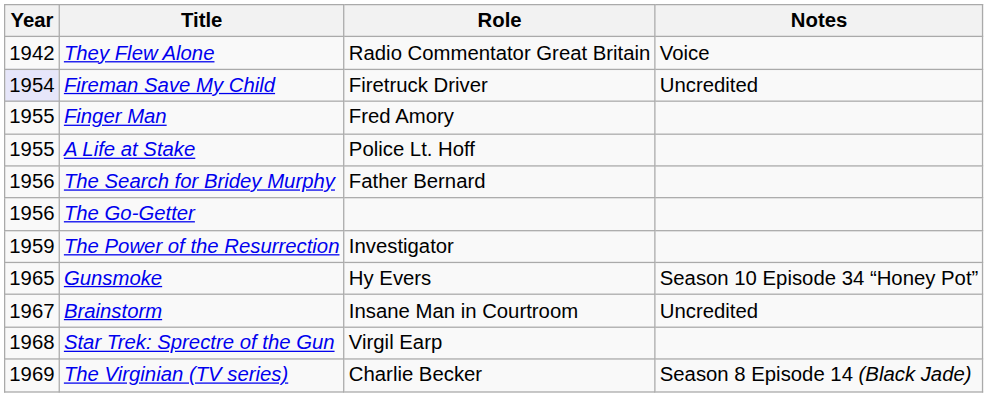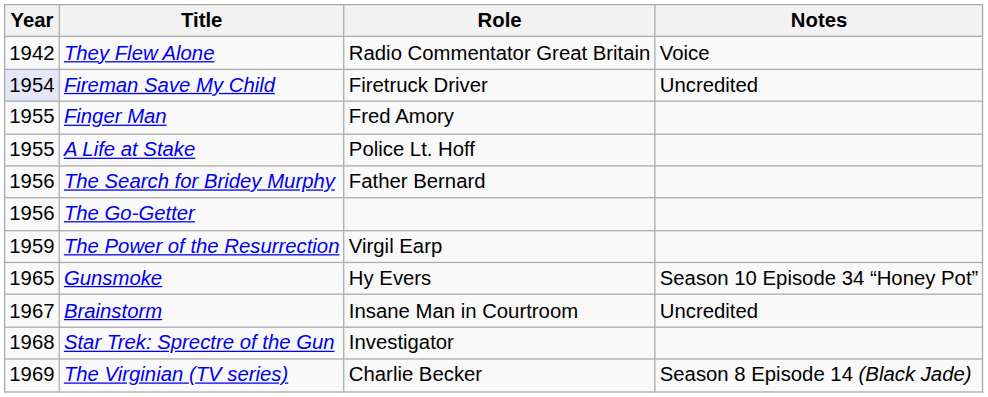The Power of the Resurrection | Role: Investigator -> Virgil Earp
Star Trek: Sprectre of the Gun | Role: Virgil Earp -> Investigator
